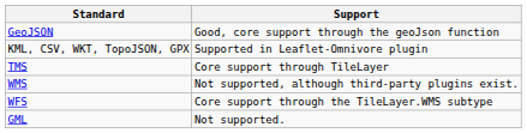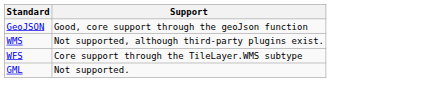- row: KML, CSV, WKT, TopoJSON, GPX | Supported in Leaflet-Omnivore plugin
- row: TMS | Core support through TileLayer
